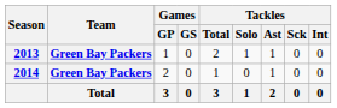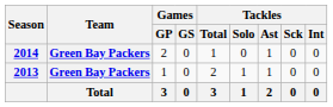rows swapped: 2013 <-> 2014
